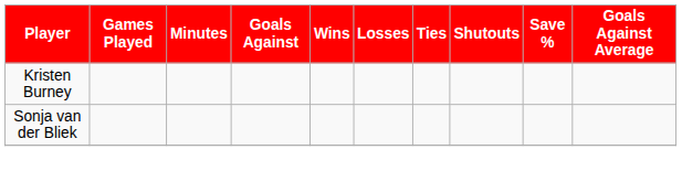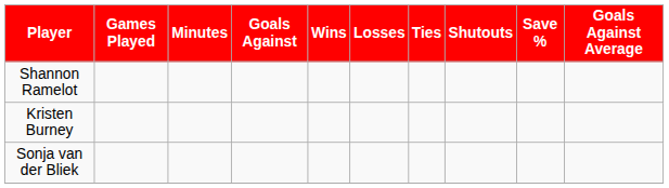+ row: Shannon Ramelot
